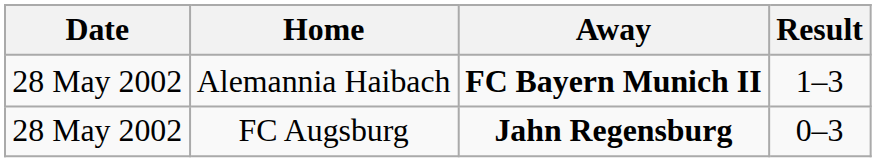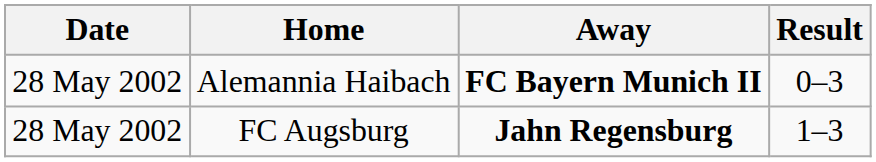Alemannia Haibach | Result: 1–3 -> 0–3
FC Augsburg | Result: 0–3 -> 1–3
